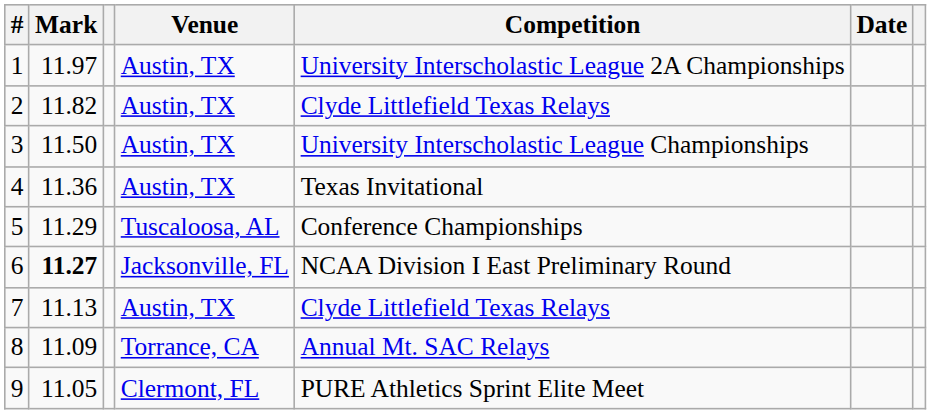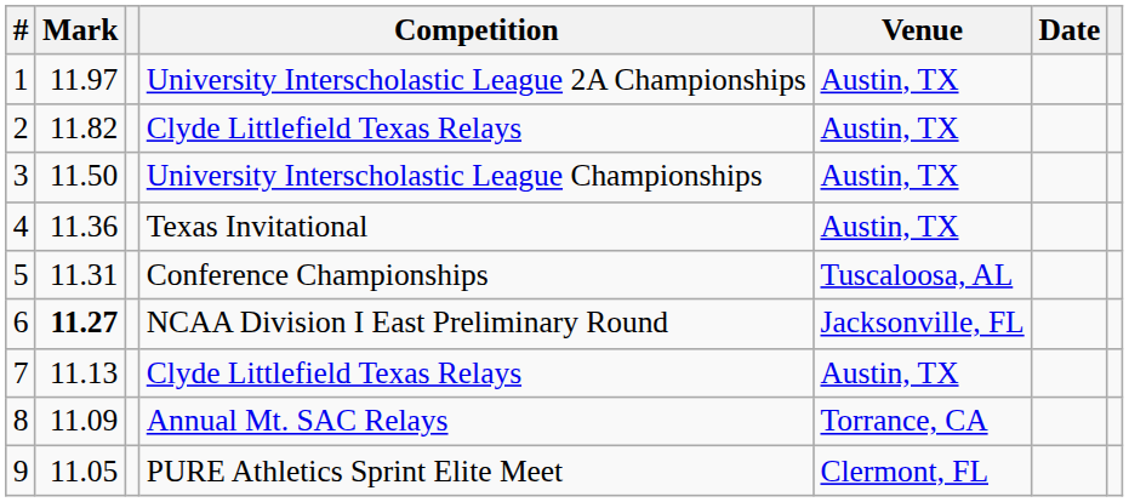columns swapped: Competition <-> Venue
5 | Mark: 11.29 -> 11.31
